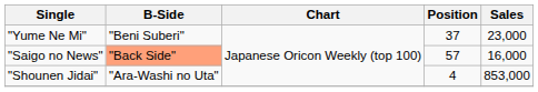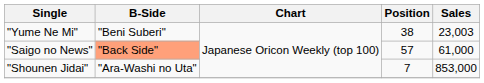"Yume Ne Mi" | Position: 37 -> 38
"Yume Ne Mi" | Sales: 23,000 -> 23,003
"Saigo no News" | Sales: 16,000 -> 61,000
"Shounen Jidai" | Position: 4 -> 7
